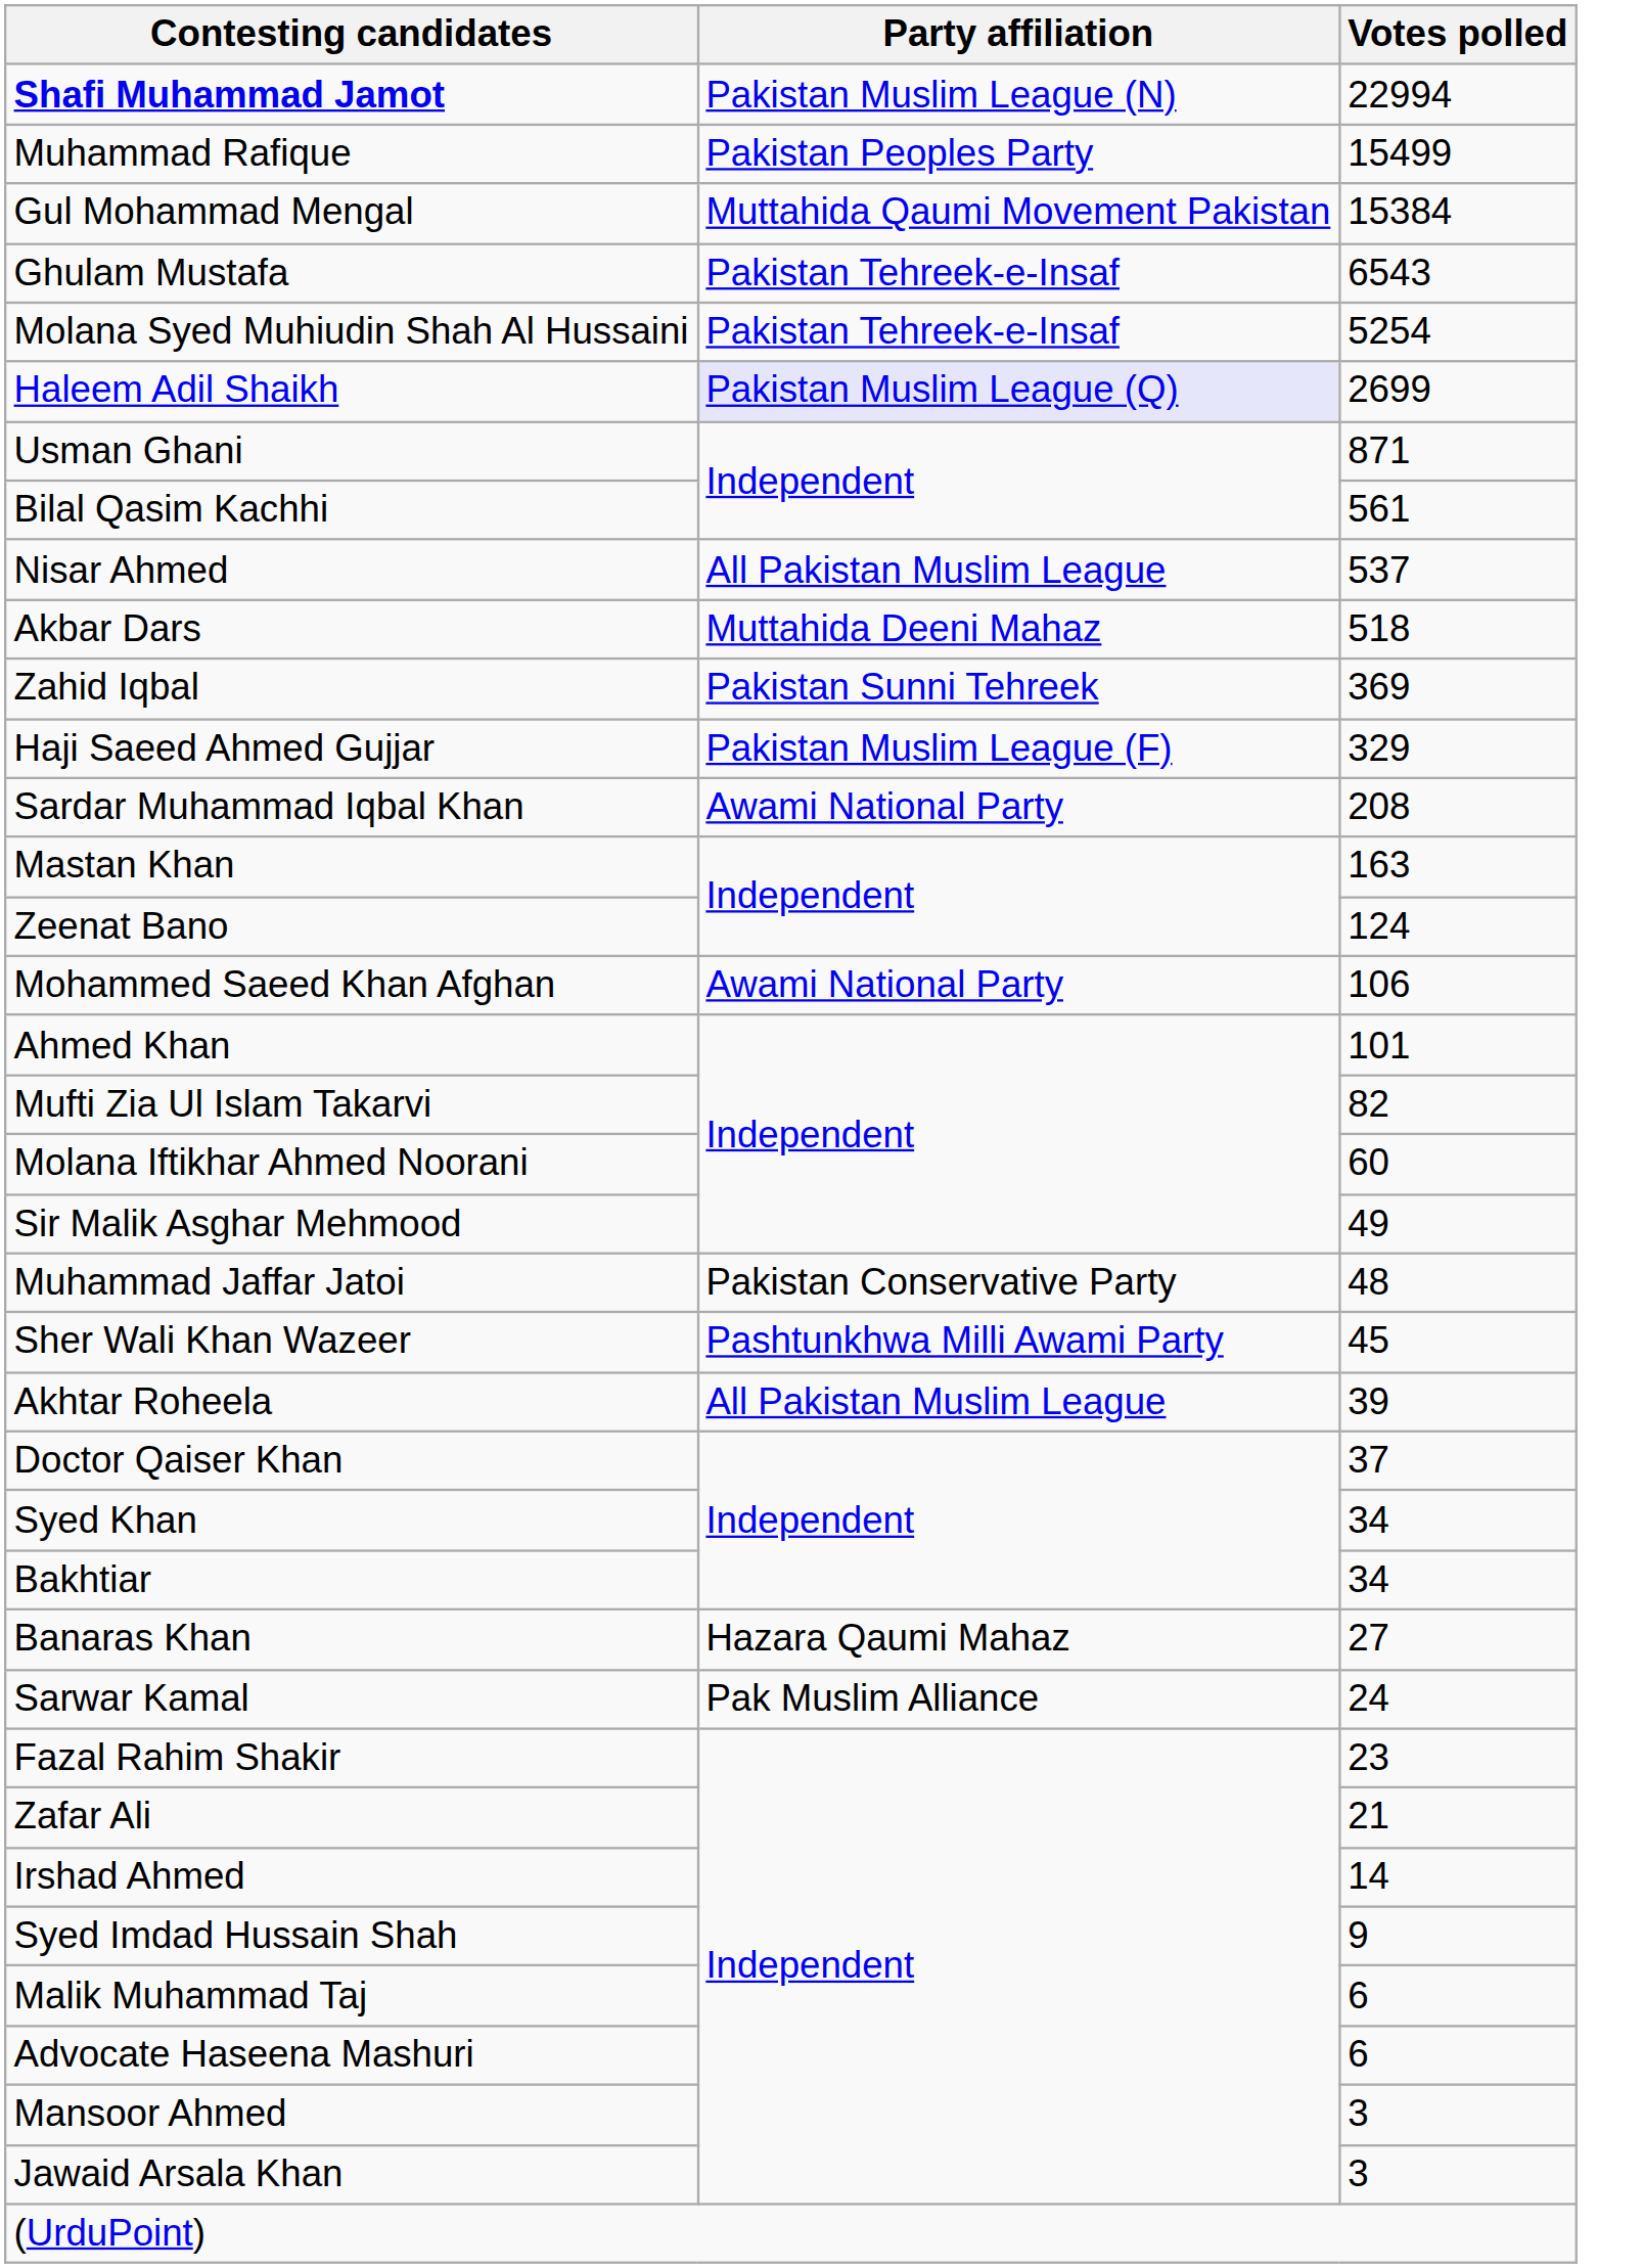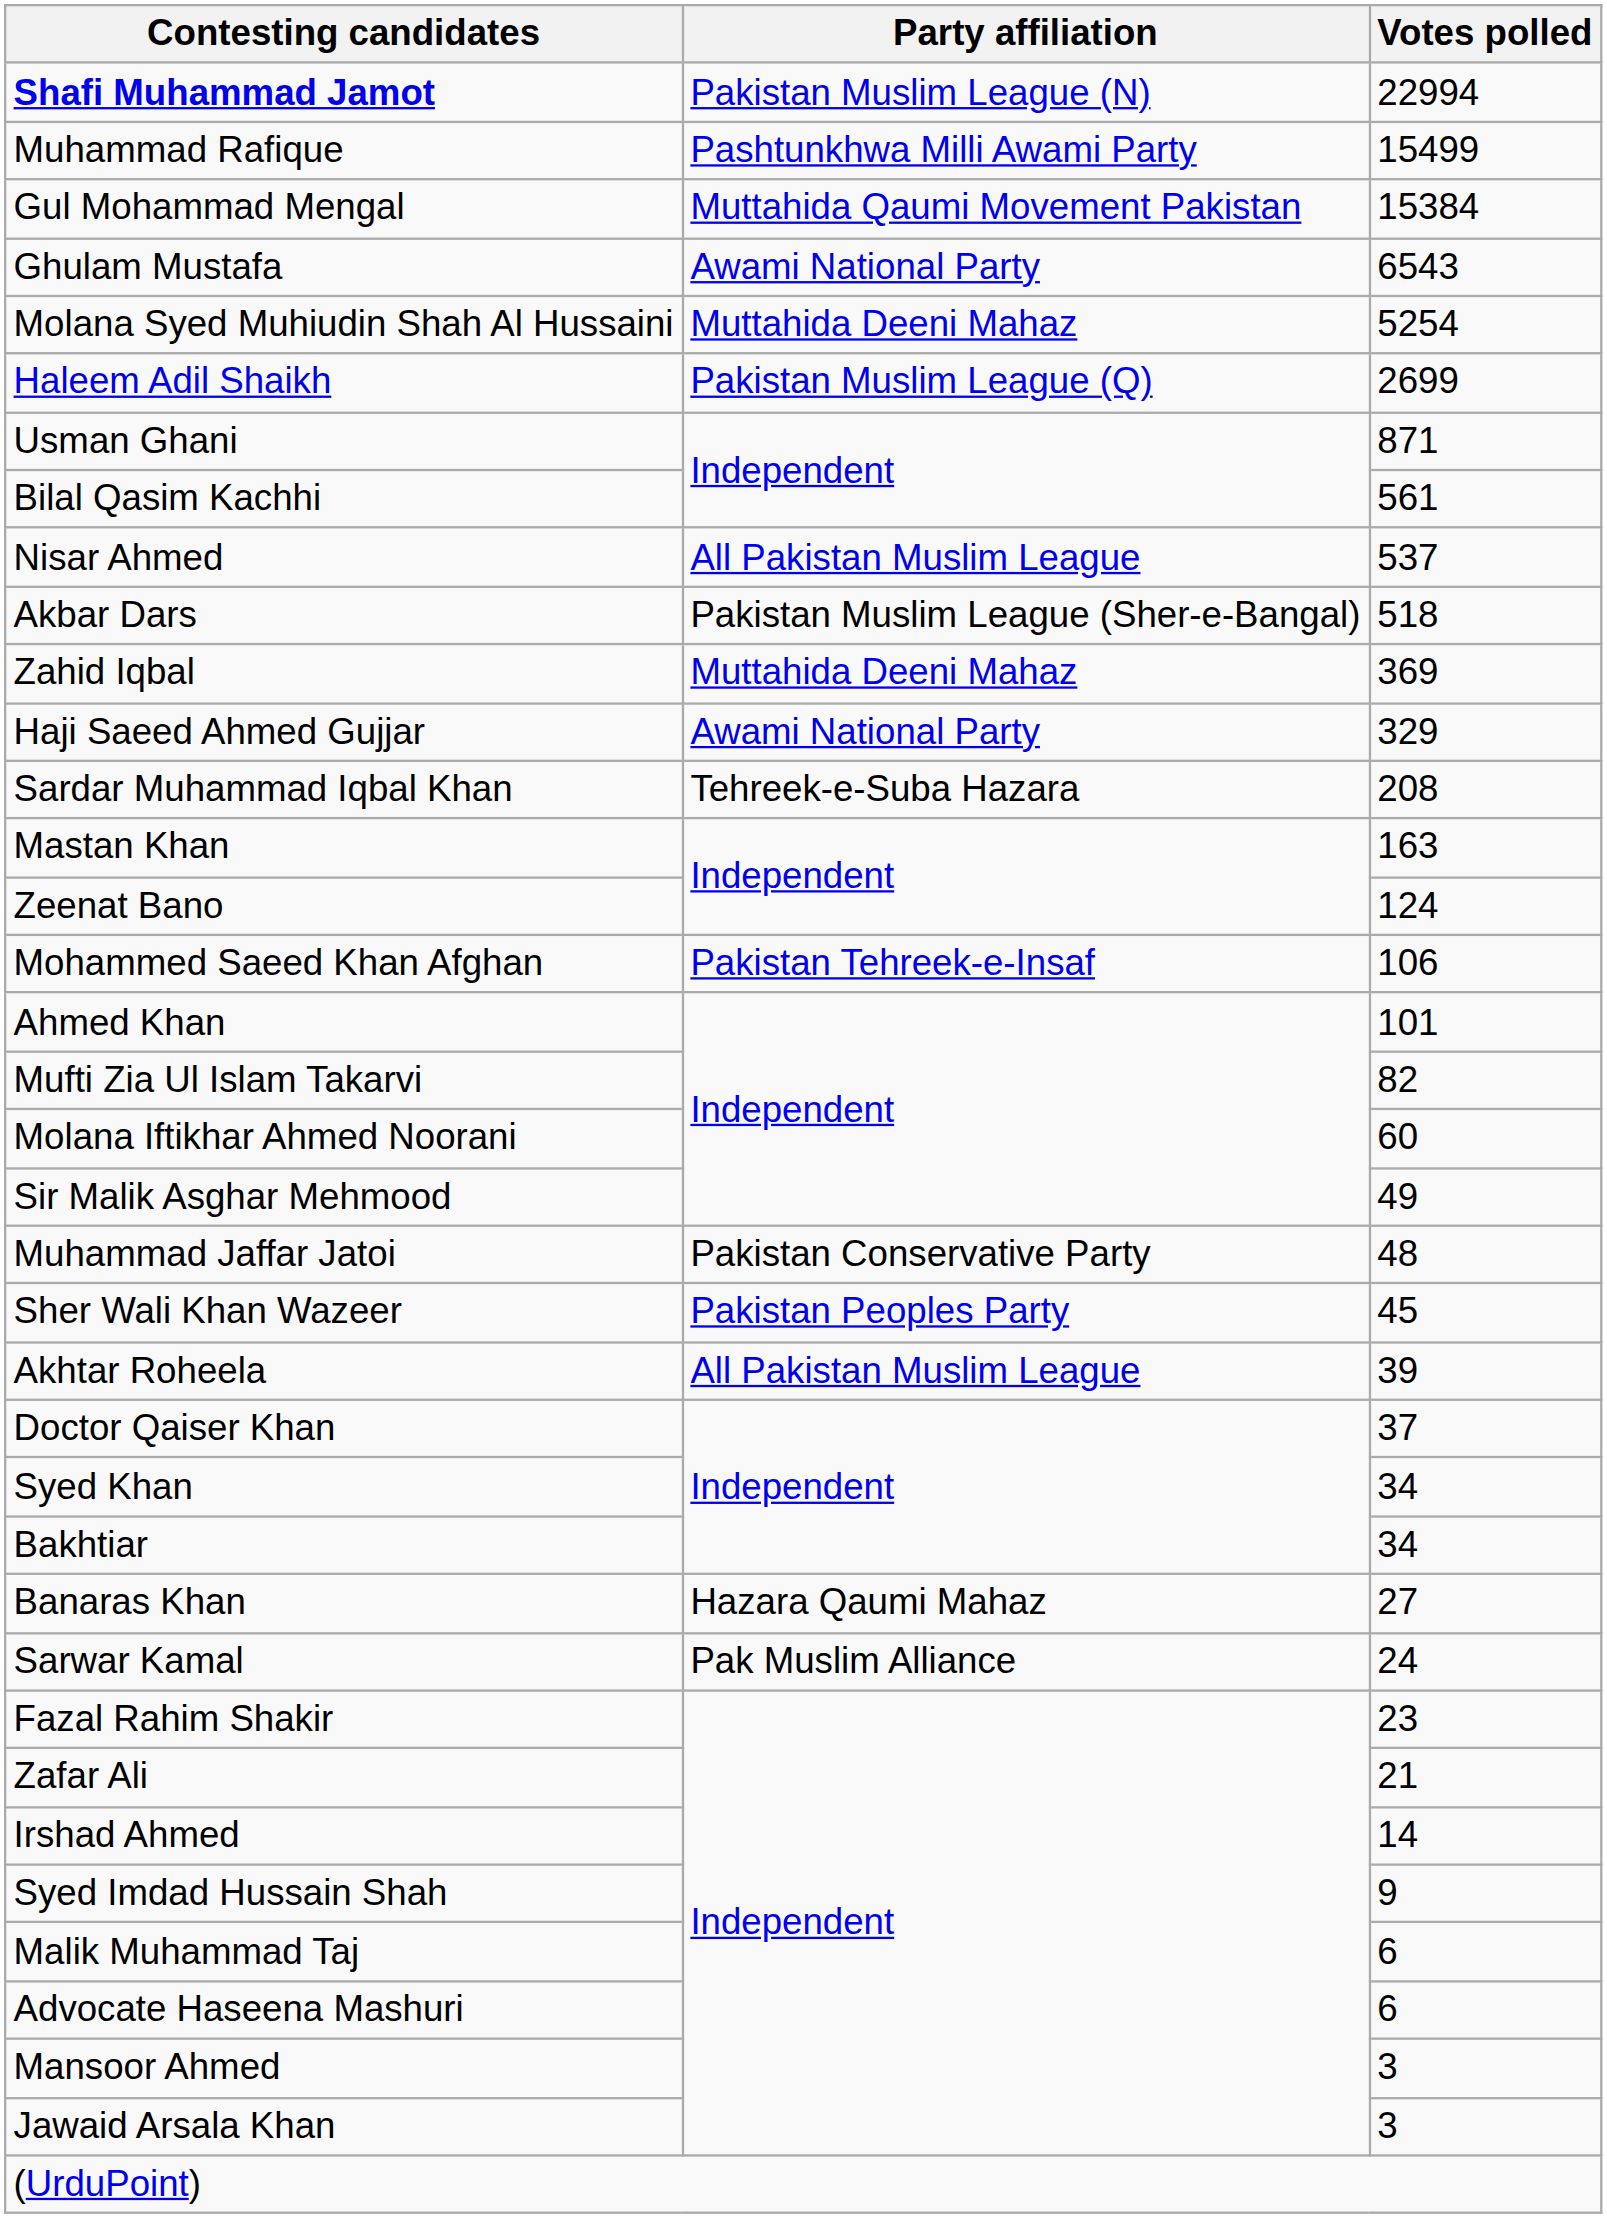Muhammad Rafique | Party affiliation: Pakistan Peoples Party -> Pashtunkhwa Milli Awami Party
Ghulam Mustafa | Party affiliation: Pakistan Tehreek-e-Insaf -> Awami National Party
Molana Syed Muhiudin Shah Al Hussaini | Party affiliation: Pakistan Tehreek-e-Insaf -> Muttahida Deeni Mahaz
Haleem Adil Shaikh | Party affiliation: lavender background -> no background
Akbar Dars | Party affiliation: Muttahida Deeni Mahaz -> Pakistan Muslim League (Sher-e-Bangal)
Zahid Iqbal | Party affiliation: Pakistan Sunni Tehreek -> Muttahida Deeni Mahaz
Haji Saeed Ahmed Gujjar | Party affiliation: Pakistan Muslim League (F) -> Awami National Party
Sardar Muhammad Iqbal Khan | Party affiliation: Awami National Party -> Tehreek-e-Suba Hazara
Mohammed Saeed Khan Afghan | Party affiliation: Awami National Party -> Pakistan Tehreek-e-Insaf
Sher Wali Khan Wazeer | Party affiliation: Pashtunkhwa Milli Awami Party -> Pakistan Peoples Party
